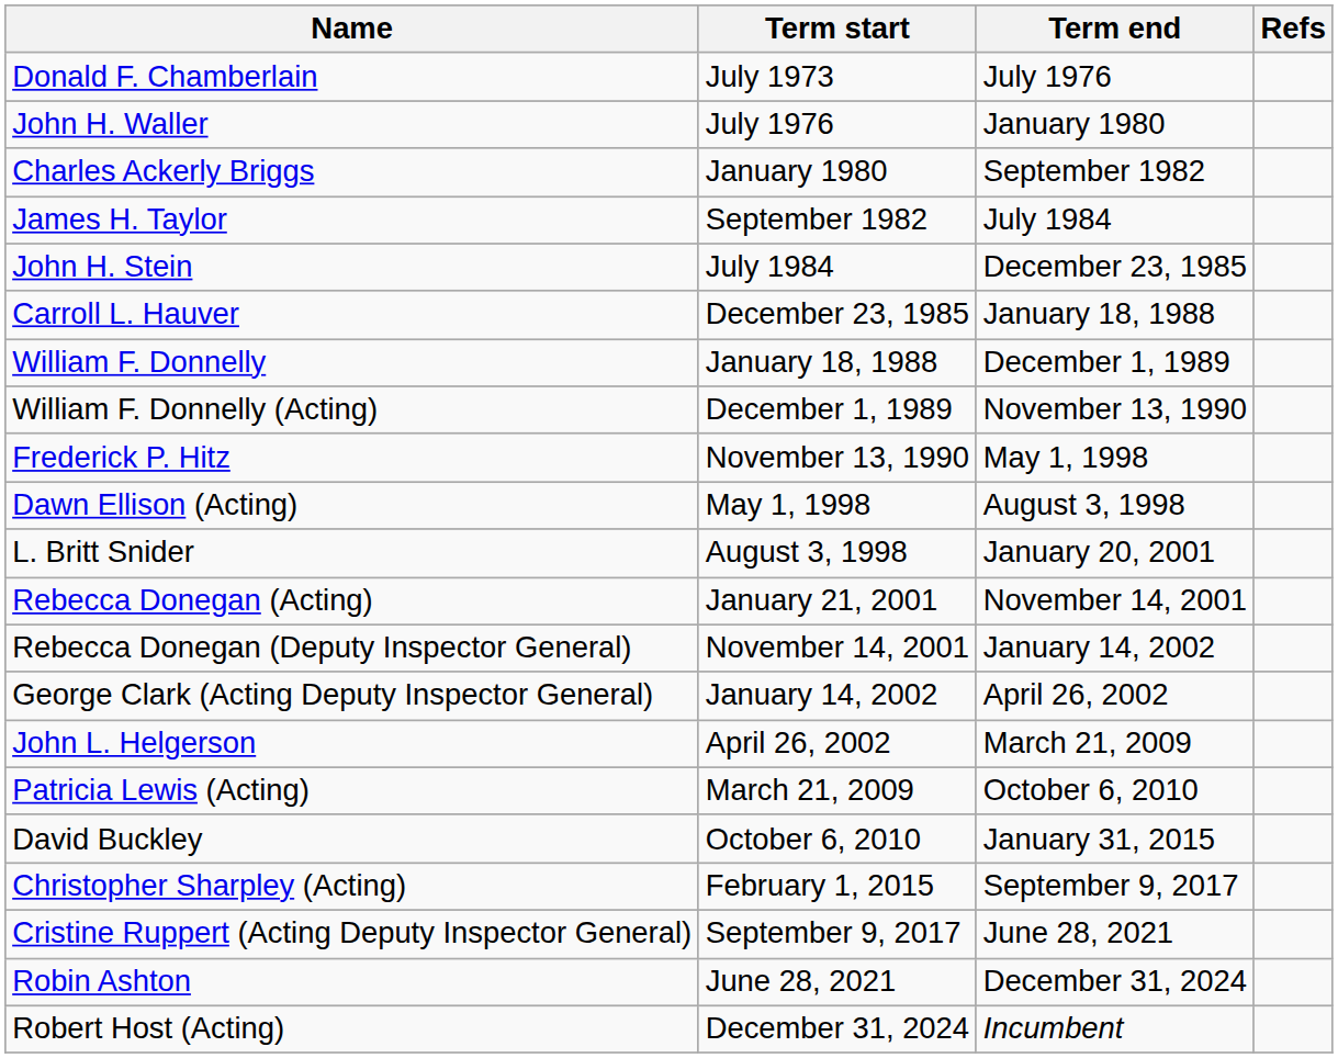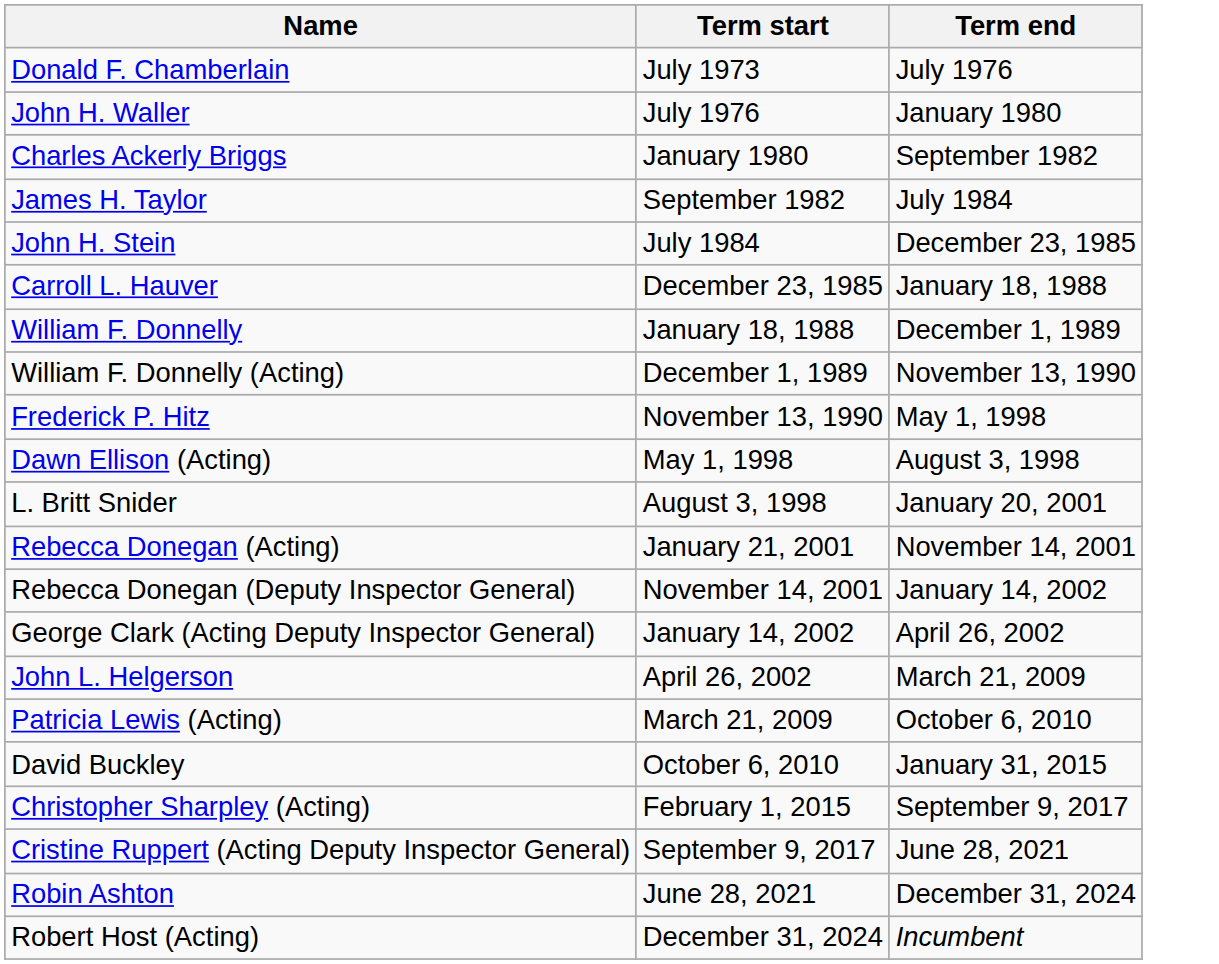- column: Refs
